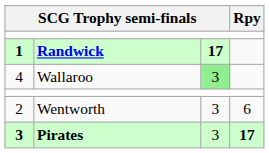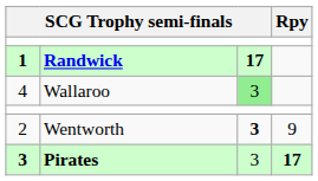2 | column 3: normal -> bold
2 | Rpy: 6 -> 9
